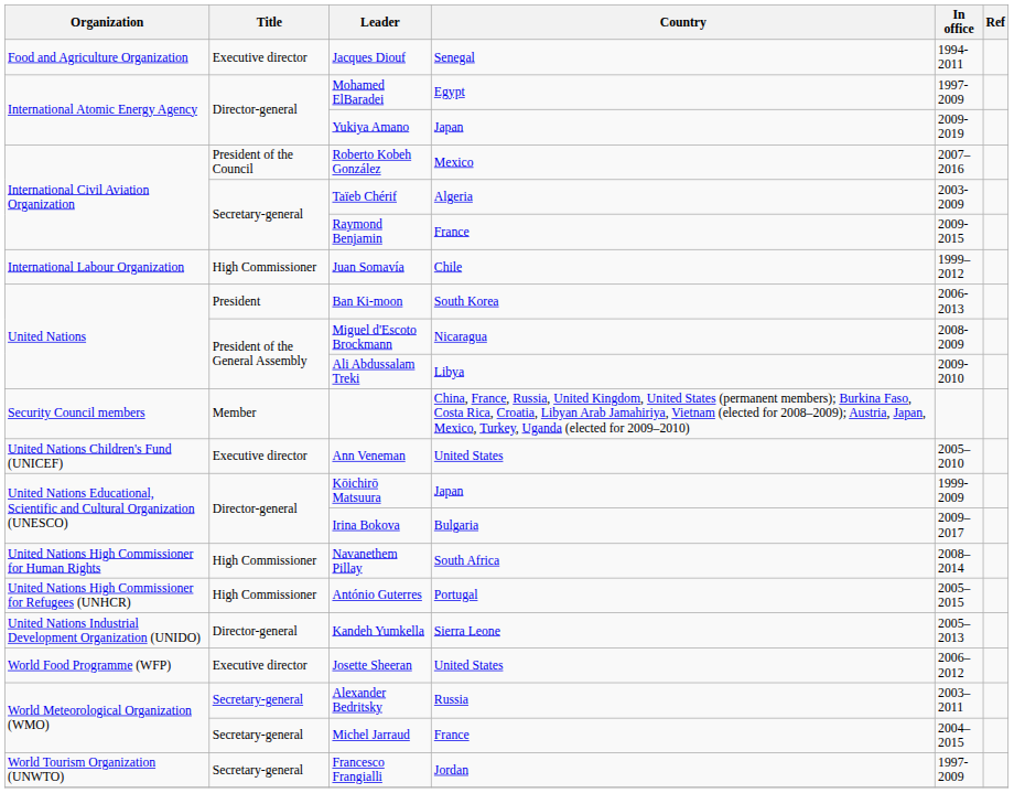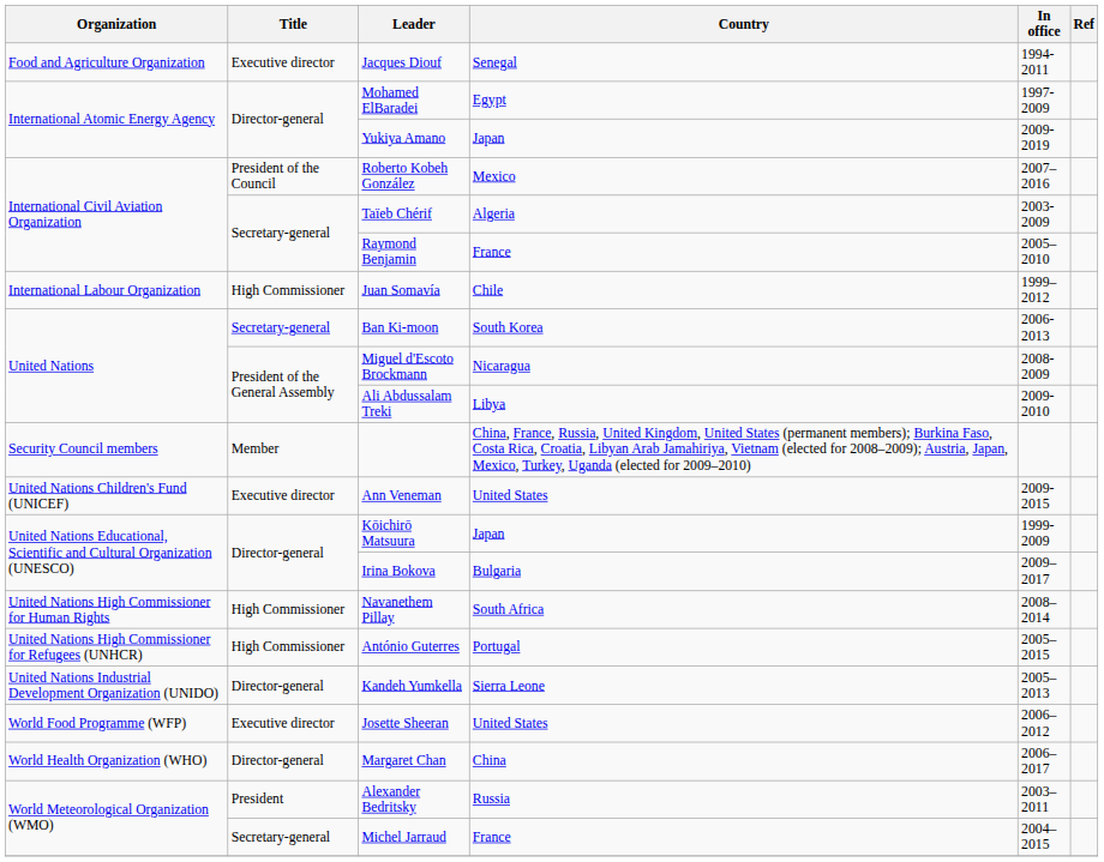Raymond Benjamin | In office: 2009-2015 -> 2005–2010
Ban Ki-moon | Title: President -> Secretary-general
Ann Veneman | In office: 2005–2010 -> 2009-2015
+ row: World Health Organization (WHO) | Director-general | Margaret Chan | China | 2006–2017
Alexander Bedritsky | Title: Secretary-general -> President
- row: World Tourism Organization (UNWTO) | Secretary-general | Francesco Frangialli | Jordan | 1997-2009
